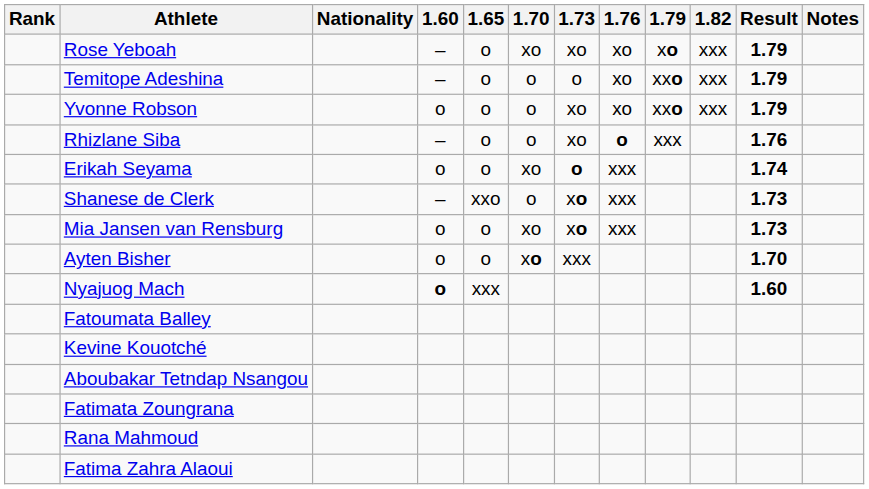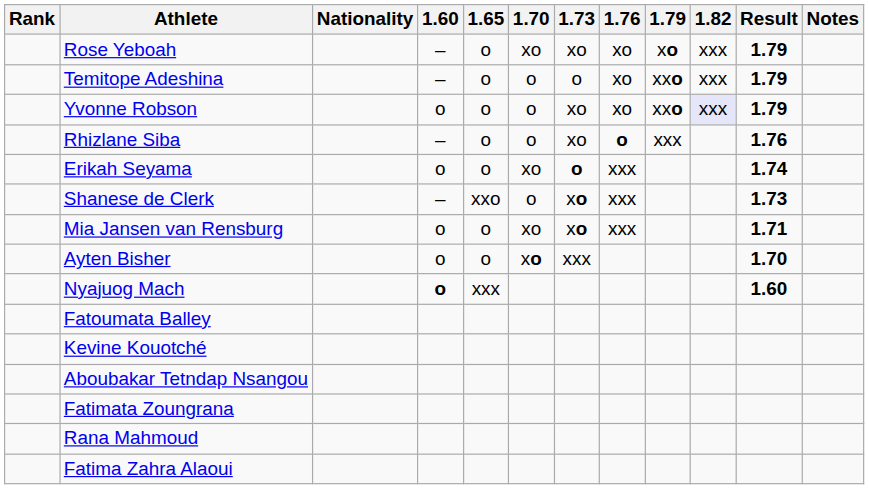Yvonne Robson | 1.82: no background -> lavender background
Mia Jansen van Rensburg | Result: 1.73 -> 1.71
